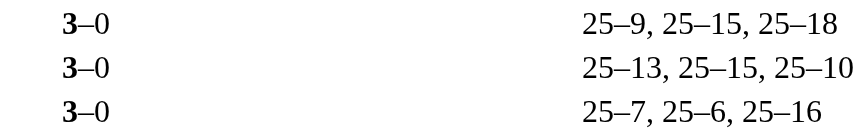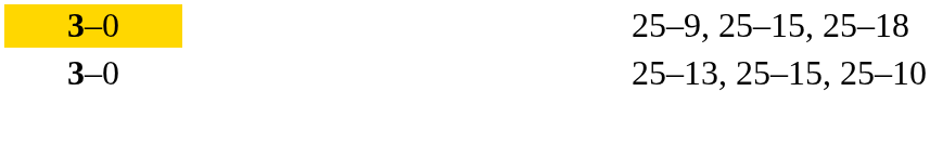25–9, 25–15, 25–18 | column 2: no background -> gold background
- row: 3–0 | 25–7, 25–6, 25–16
